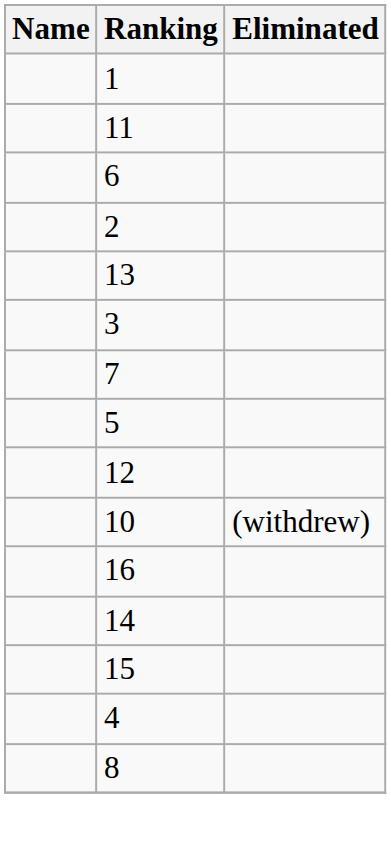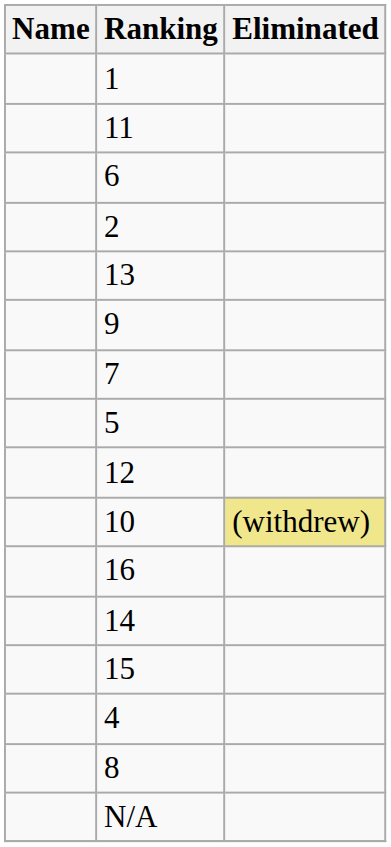+ row: 9
- row: 3
10 | Eliminated: no background -> khaki background
+ row: N/A
